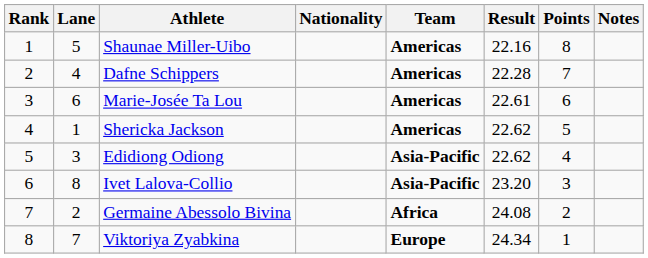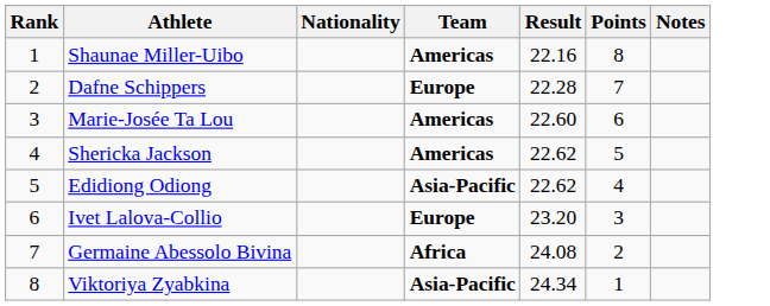- column: Lane | 5 | 4 | 6 | 1 | 3 | 8 | 2 | 7
Dafne Schippers | Team: Americas -> Europe
Marie-Josée Ta Lou | Result: 22.61 -> 22.60
Ivet Lalova-Collio | Team: Asia-Pacific -> Europe
Viktoriya Zyabkina | Team: Europe -> Asia-Pacific
